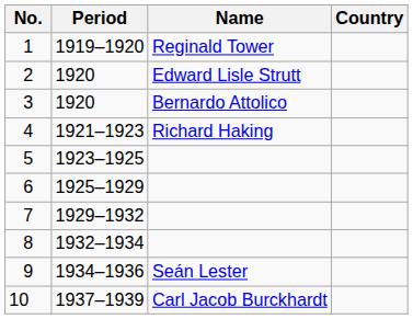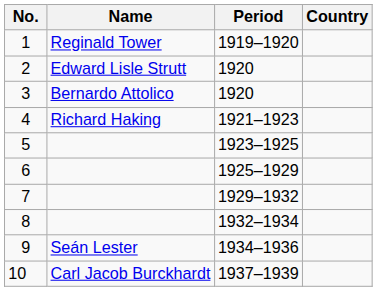columns swapped: Name <-> Period
